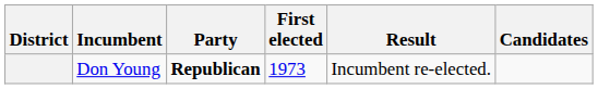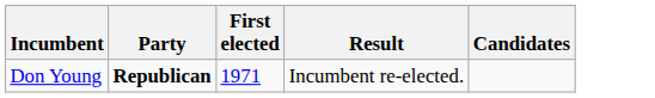- column: District
Don Young | First elected: 1973 -> 1971
